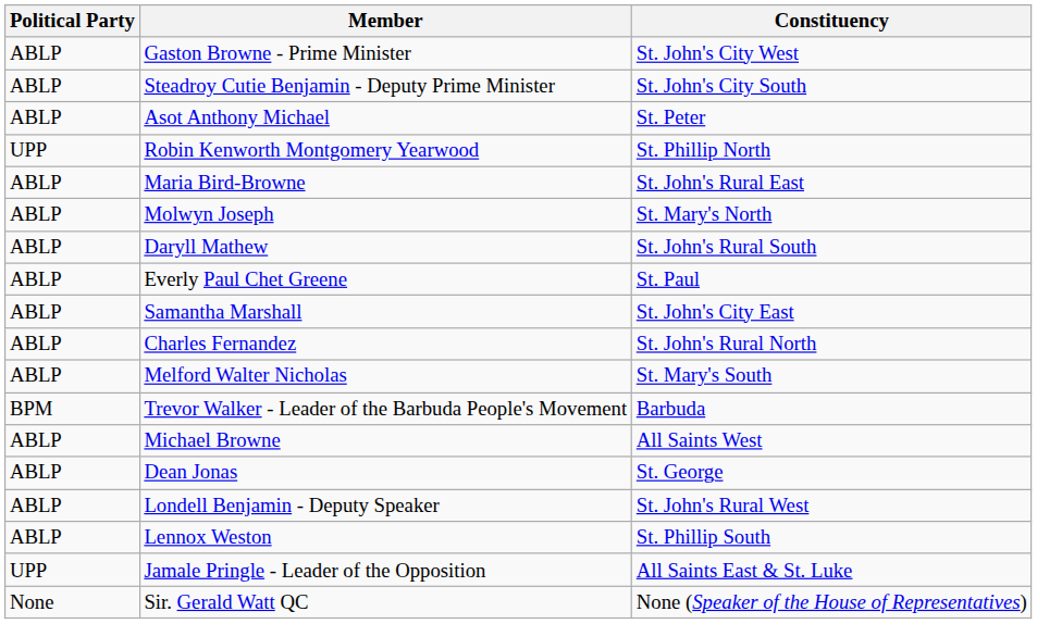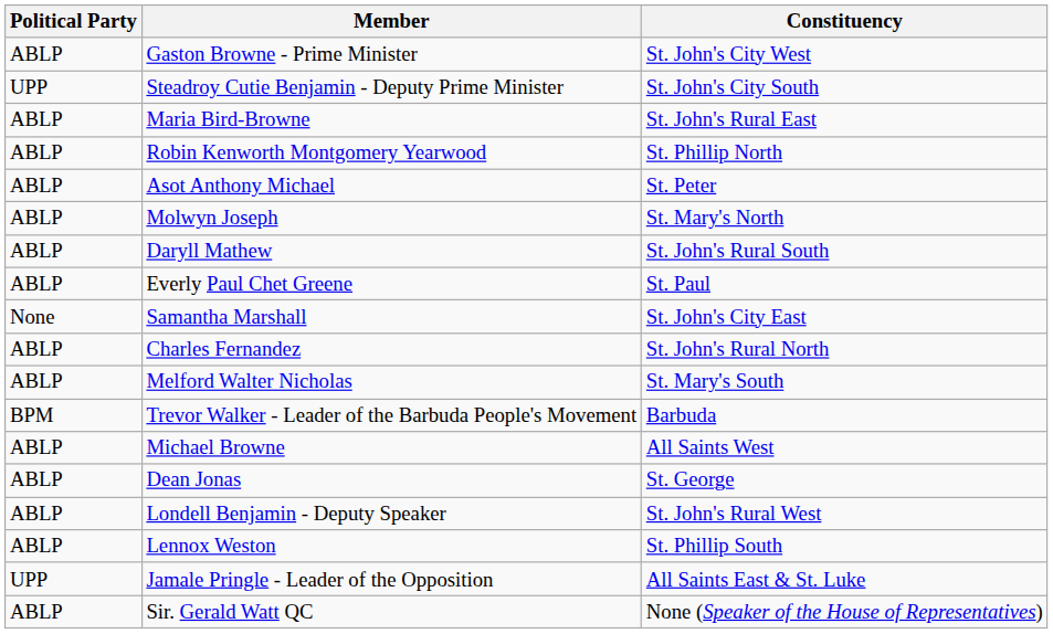Steadroy Cutie Benjamin - Deputy Prime Minister | Political Party: ABLP -> UPP
rows swapped: Maria Bird-Browne <-> Asot Anthony Michael
Robin Kenworth Montgomery Yearwood | Political Party: UPP -> ABLP
Samantha Marshall | Political Party: ABLP -> None
Sir. Gerald Watt QC | Political Party: None -> ABLP
